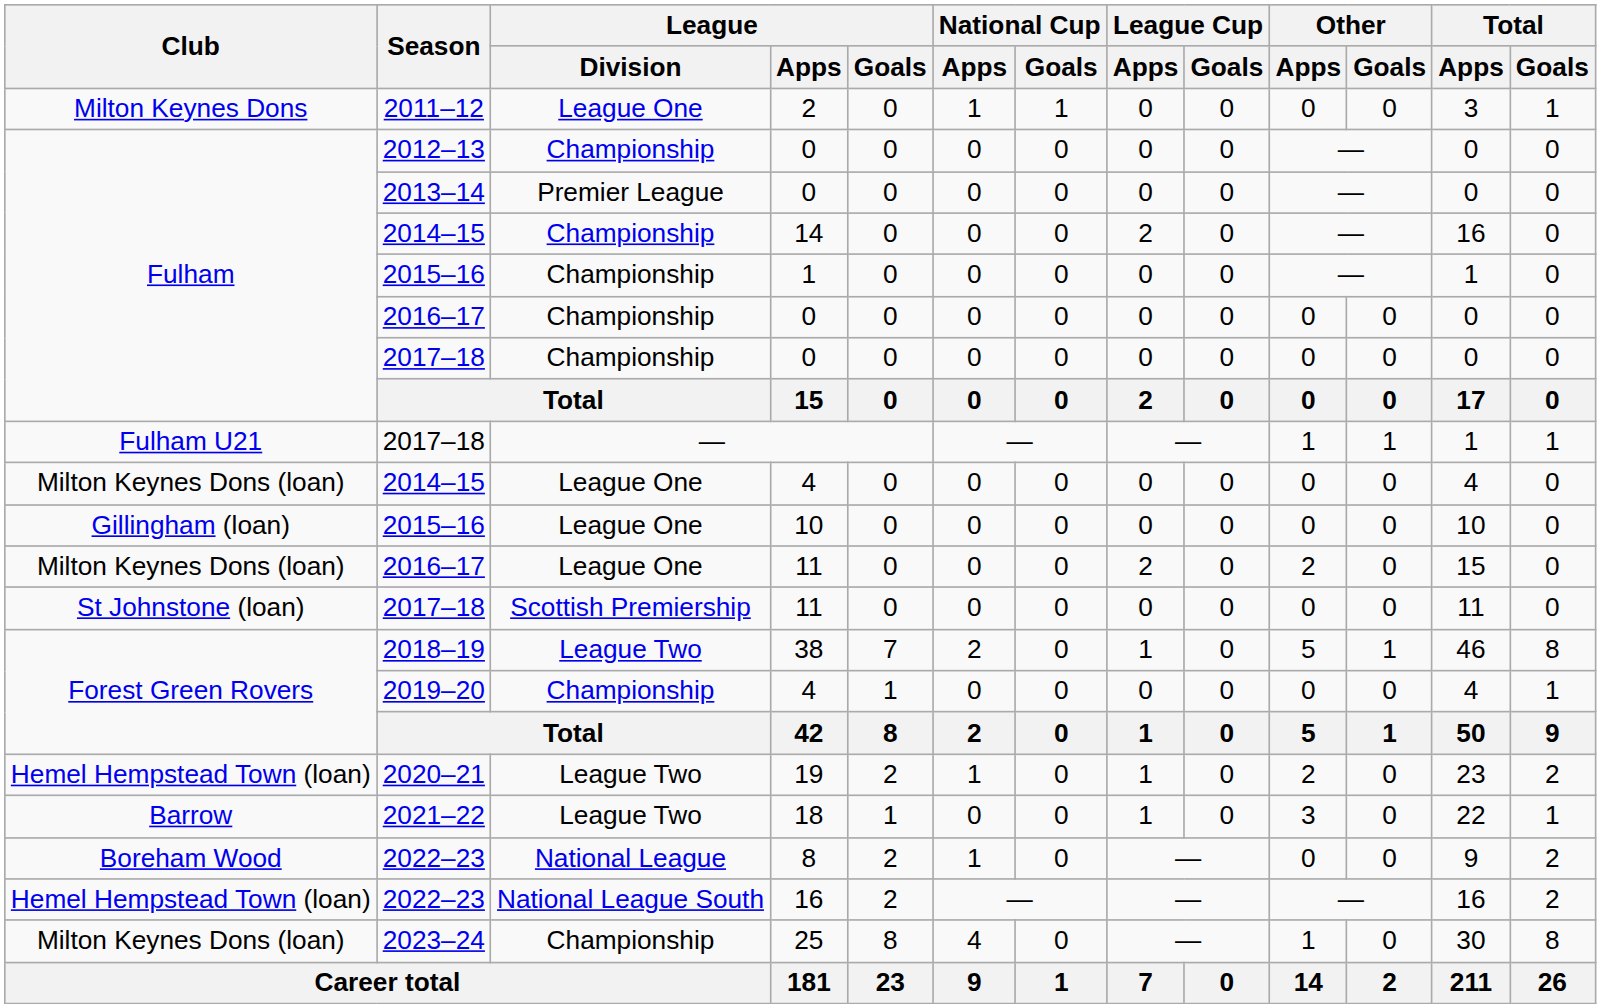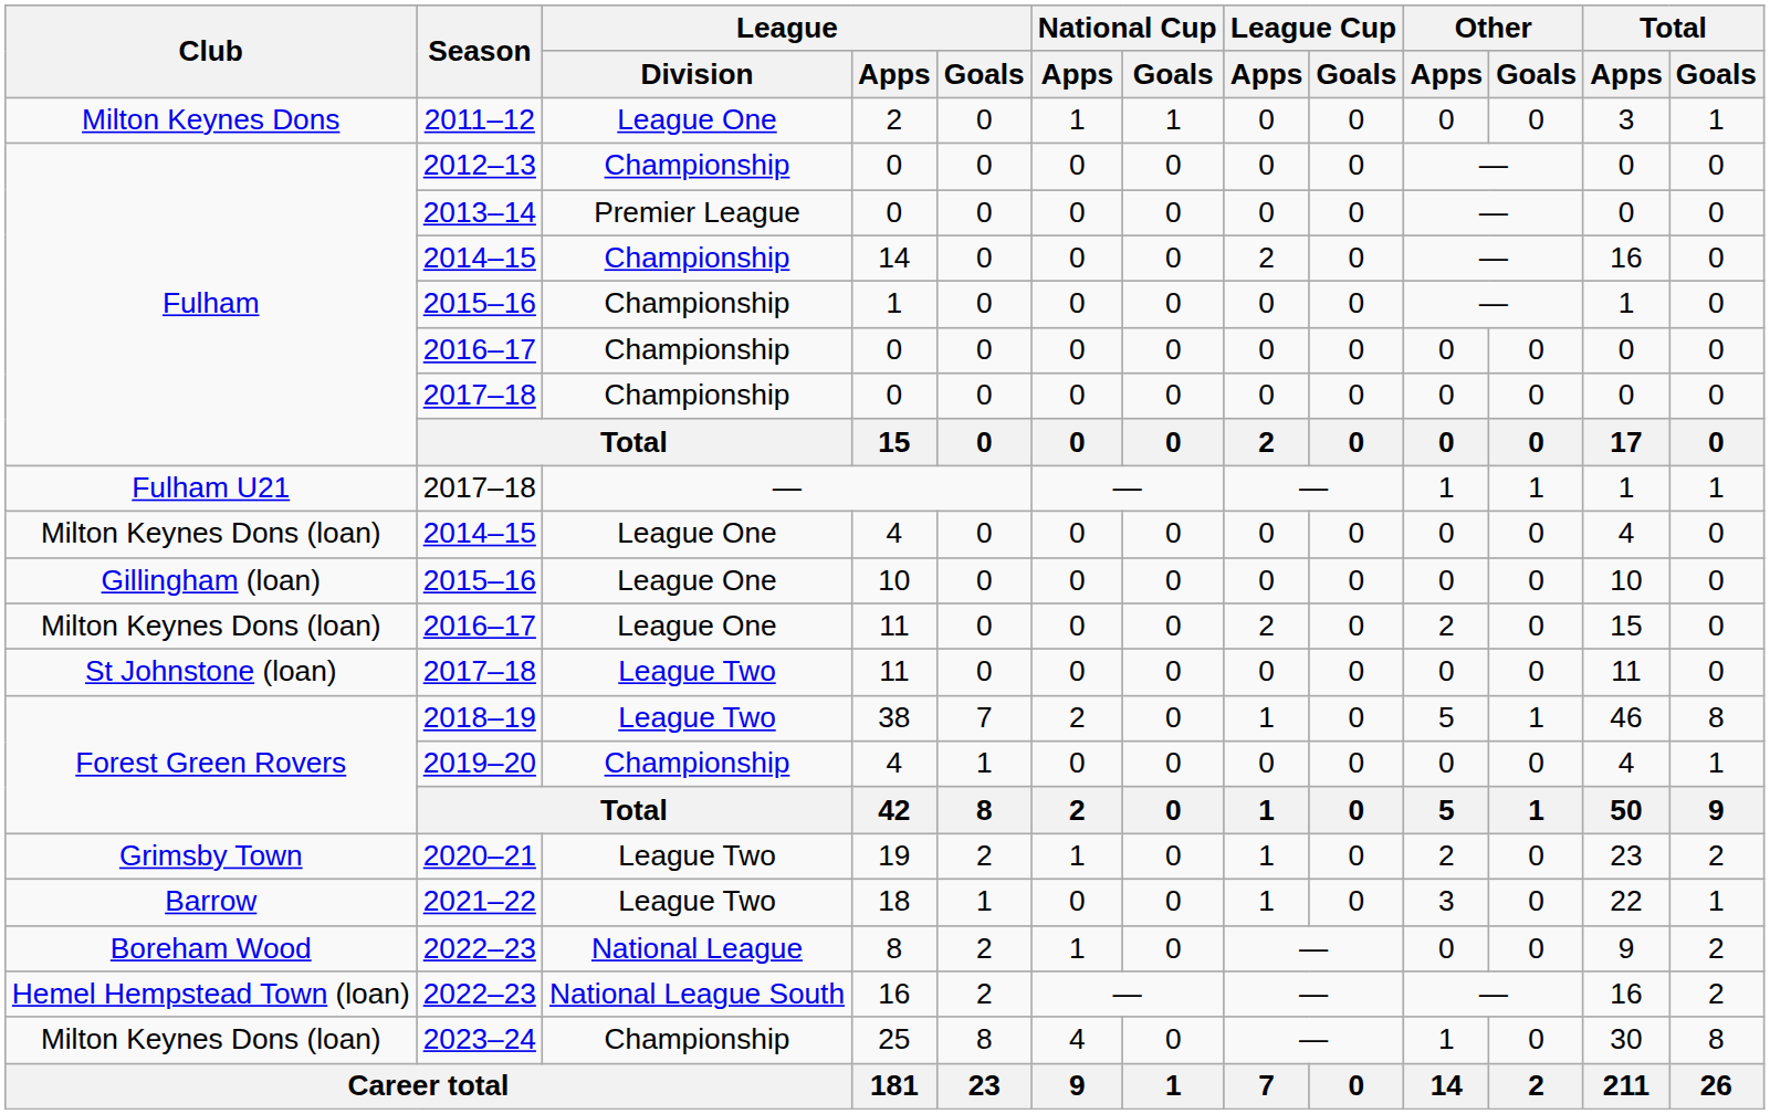2017–18 / 11 | League / Division: Scottish Premiership -> League Two
19 | Club: Hemel Hempstead Town (loan) -> Grimsby Town
